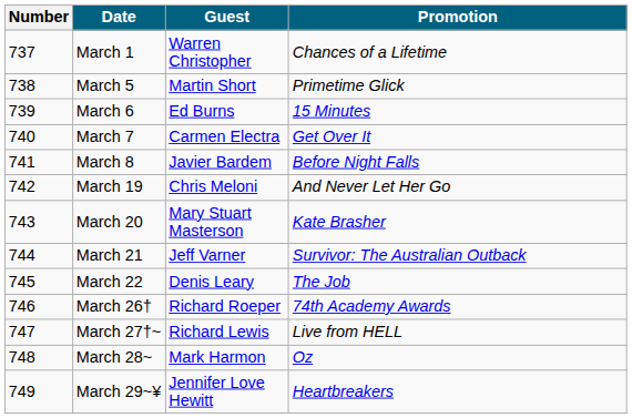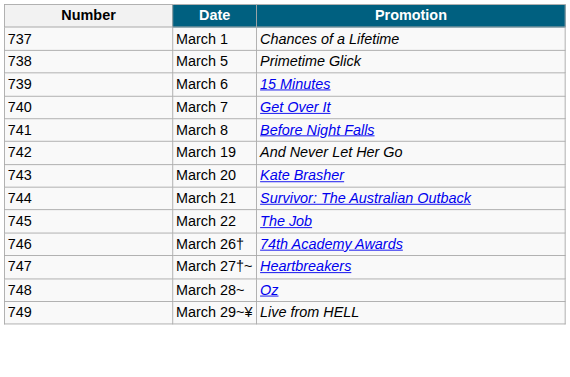- column: Guest | Warren Christopher | Martin Short | Ed Burns | Carmen Electra | Javier Bardem | Chris Meloni | Mary Stuart Masterson | Jeff Varner | Denis Leary | Richard Roeper | Richard Lewis | Mark Harmon | Jennifer Love Hewitt
March 27†~ | Promotion: Live from HELL -> Heartbreakers
March 29~¥ | Promotion: Heartbreakers -> Live from HELL
